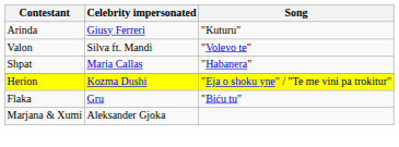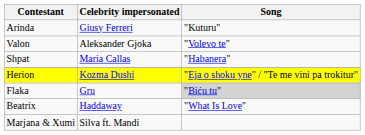Valon | Celebrity impersonated: Silva ft. Mandi -> Aleksander Gjoka
Flaka | Song: no background -> lightgrey background
+ row: Beatrix | Haddaway | "What Is Love"
Marjana & Xumi | Celebrity impersonated: Aleksander Gjoka -> Silva ft. Mandi
